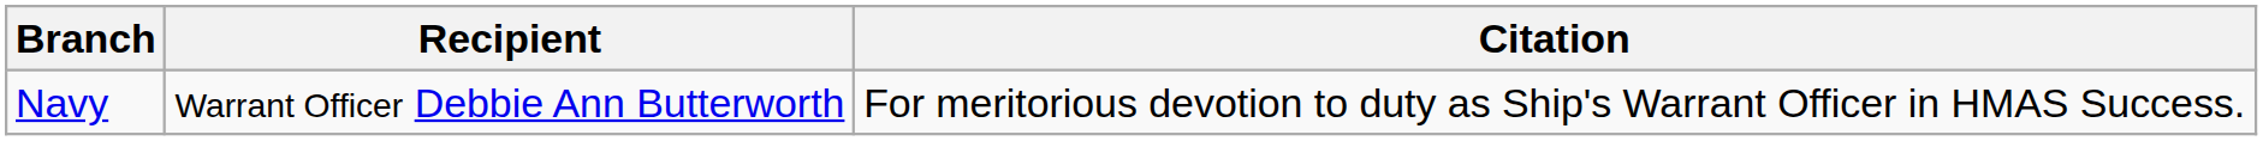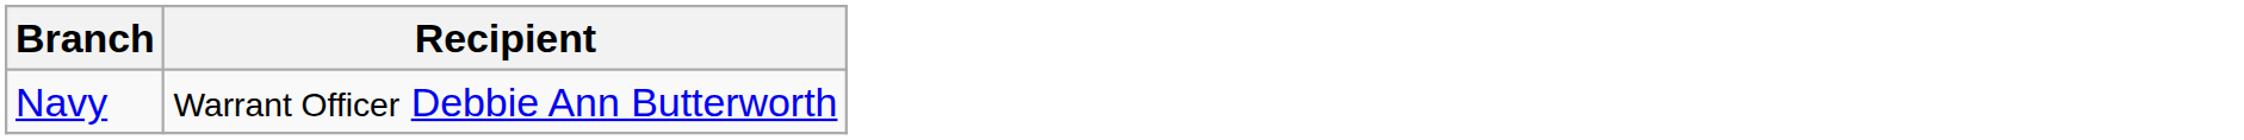- column: Citation | For meritorious devotion to duty as Ship's Warrant Officer in HMAS Success.
